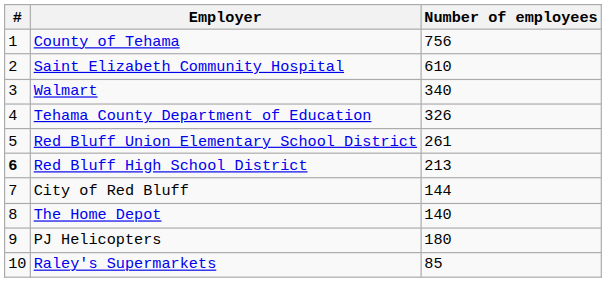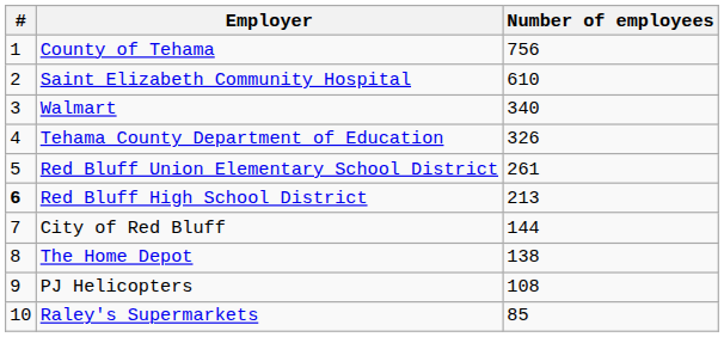The Home Depot | Number of employees: 140 -> 138
PJ Helicopters | Number of employees: 180 -> 108
